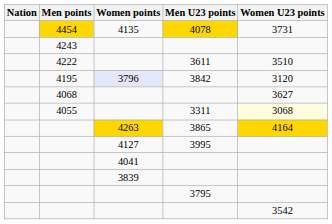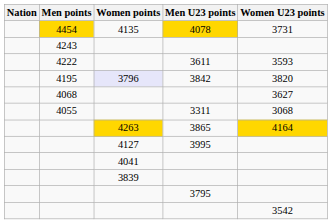3611 | Women U23 points: 3510 -> 3593
3842 | Women U23 points: 3120 -> 3820
3311 | Women U23 points: lightyellow background -> no background
